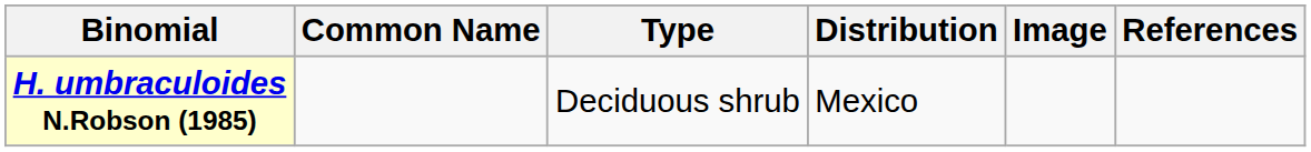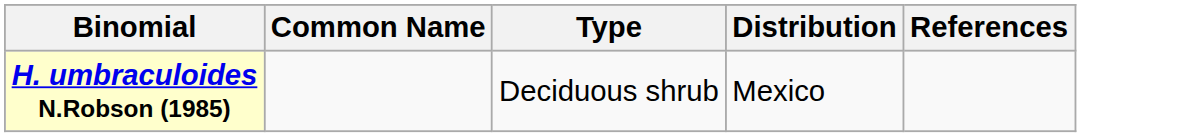- column: Image
